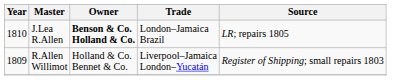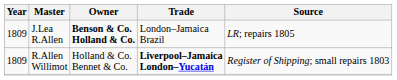J.Lea R.Allen | Year: 1810 -> 1809
R.Allen Willimot | Trade: normal -> bold
